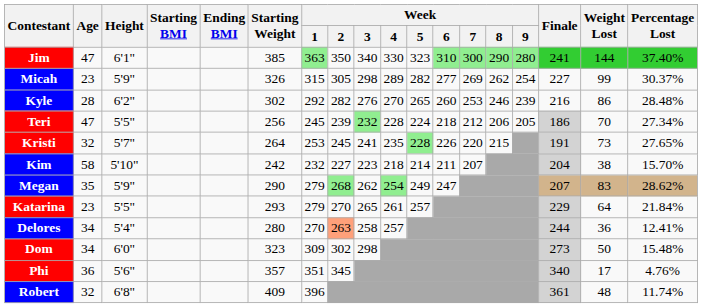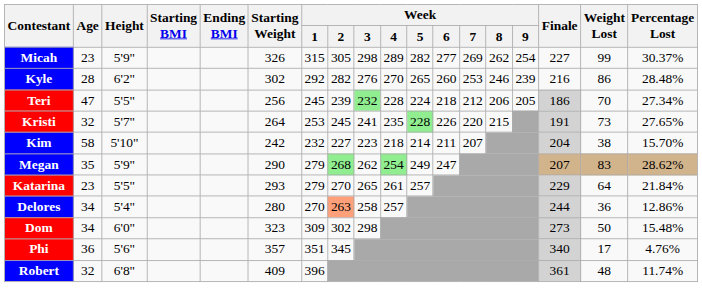- row: Jim | 47 | 6'1" | 385 | 363 | 350 | 340 | 330 | 323 | 310 | 300 | 290 | 280 | 241 | 144 | 37.40%
Delores | Percentage Lost: 12.41% -> 12.86%
